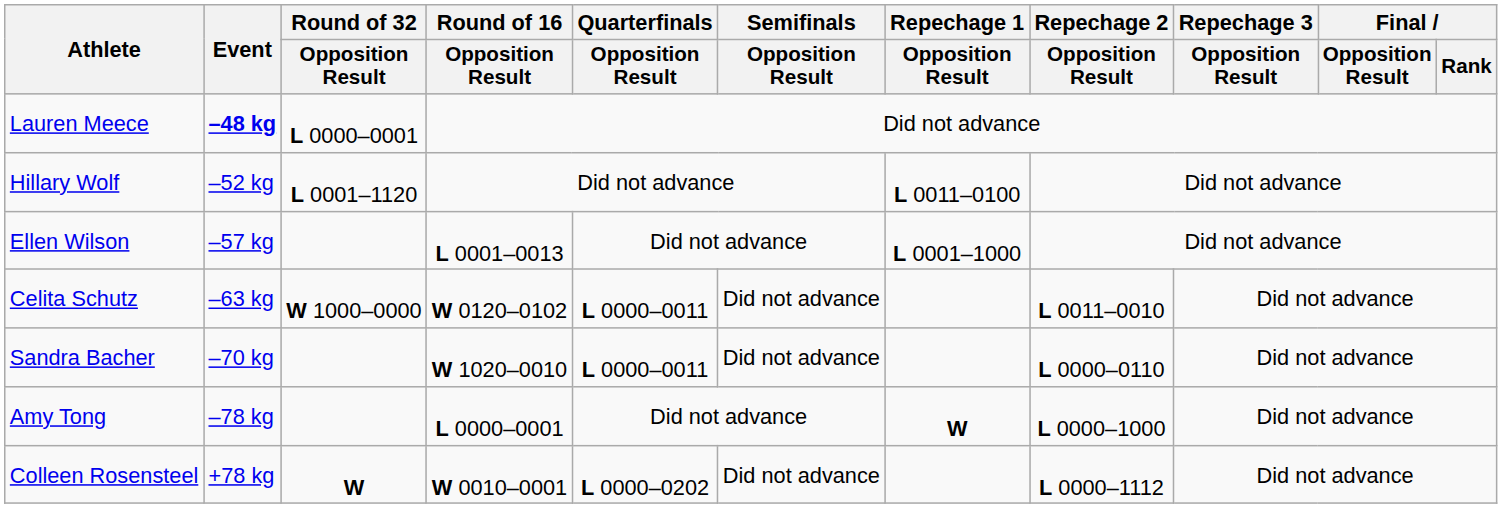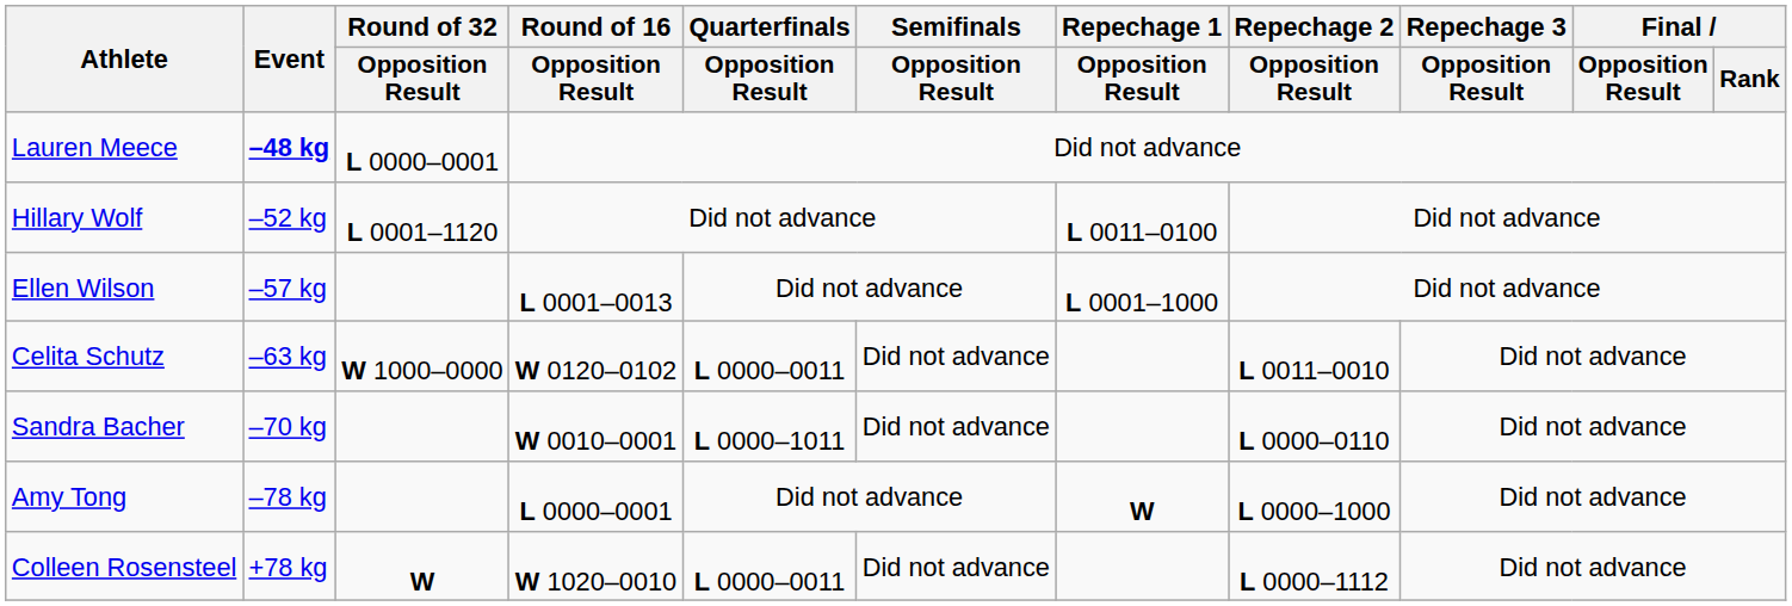Sandra Bacher | Round of 16 / Opposition Result: W 1020–0010 -> W 0010–0001
Sandra Bacher | Quarterfinals / Opposition Result: L 0000–0011 -> L 0000–1011
Colleen Rosensteel | Round of 16 / Opposition Result: W 0010–0001 -> W 1020–0010
Colleen Rosensteel | Quarterfinals / Opposition Result: L 0000–0202 -> L 0000–0011
